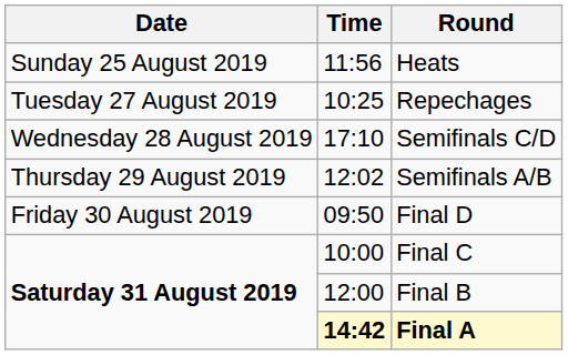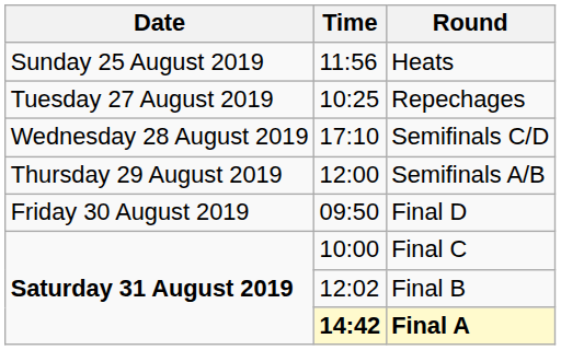Semifinals A/B | Time: 12:02 -> 12:00
Final B | Time: 12:00 -> 12:02
